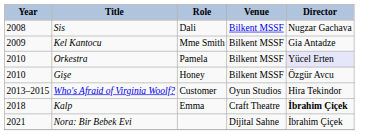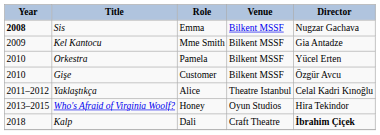Sis | Year: normal -> bold
Sis | Role: Dali -> Emma
Orkestra | Director: lavender background -> no background
Gişe | Role: Honey -> Customer
+ row: 2011–2012 | Yaklaştıkça | Alice | Theatre Istanbul | Celal Kadri Kınoğlu
Who's Afraid of Virginia Woolf? | Role: Customer -> Honey
Kalp | Role: Emma -> Dali
- row: 2021 | Nora: Bir Bebek Evi | Dijital Sahne | İbrahim Çiçek
